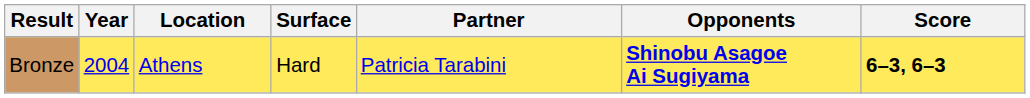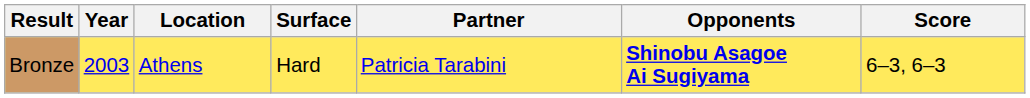Bronze | Year: 2004 -> 2003
Bronze | Score: bold -> normal
